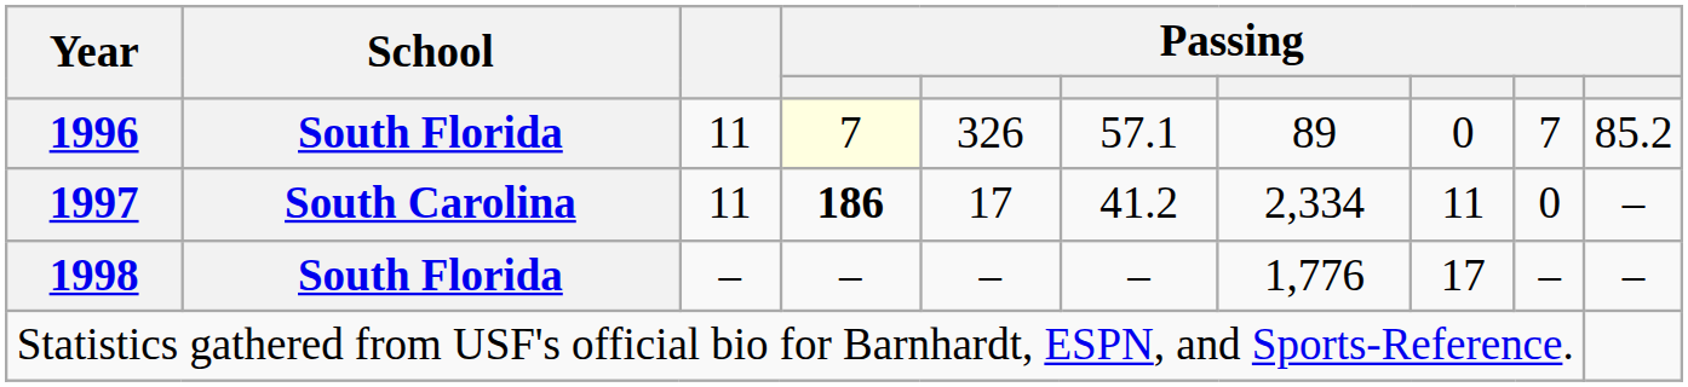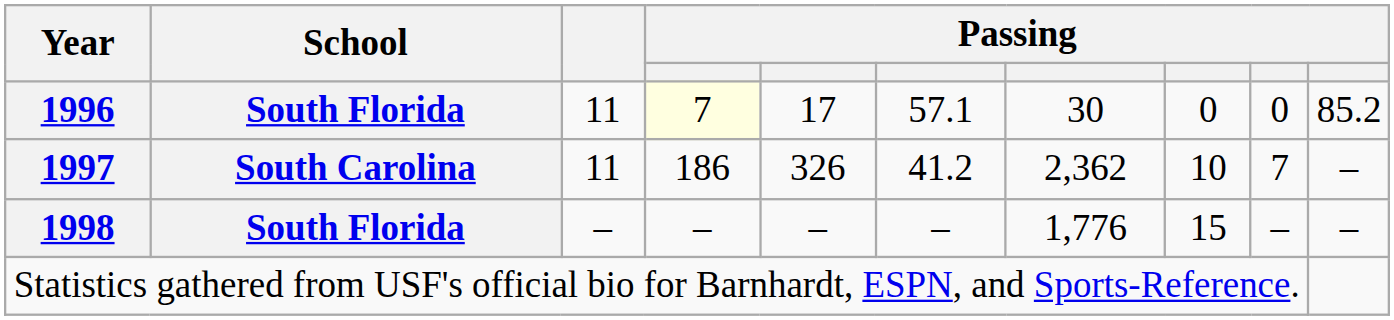1996 | column 5: 326 -> 17
1996 | column 7: 89 -> 30
1996 | column 9: 7 -> 0
1997 | column 4: bold -> normal
1997 | column 5: 17 -> 326
1997 | column 7: 2,334 -> 2,362
1997 | column 8: 11 -> 10
1997 | column 9: 0 -> 7
1998 | column 8: 17 -> 15
